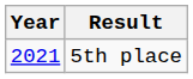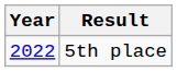5th place | Year: 2021 -> 2022
